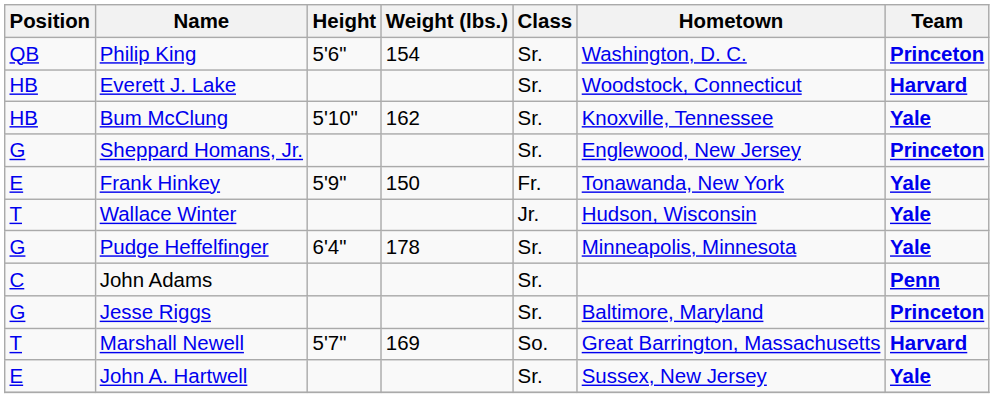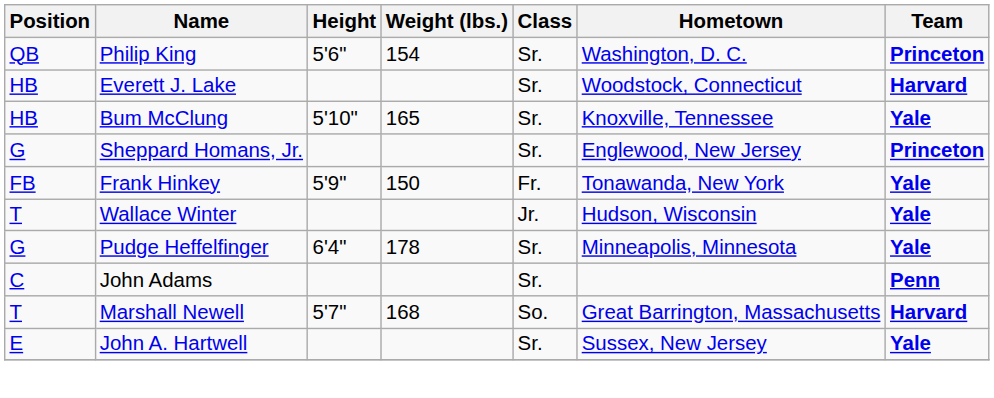Bum McClung | Weight (lbs.): 162 -> 165
Frank Hinkey | Position: E -> FB
- row: G | Jesse Riggs | Sr. | Baltimore, Maryland | Princeton
Marshall Newell | Weight (lbs.): 169 -> 168
